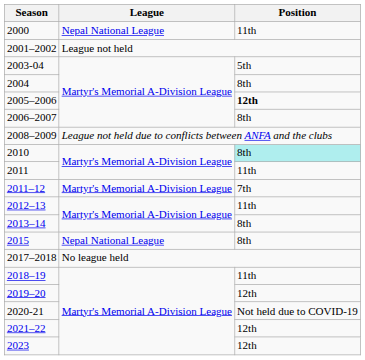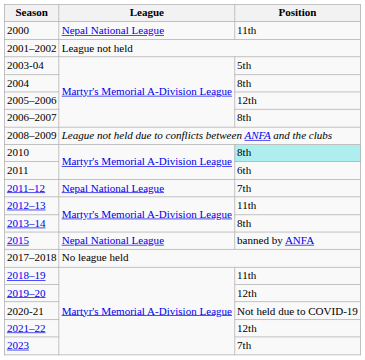2005–2006 | Position: bold -> normal
2011 | Position: 11th -> 6th
2011–12 | League: Martyr's Memorial A-Division League -> Nepal National League
2015 | Position: 8th -> banned by ANFA
2023 | Position: 12th -> 7th
